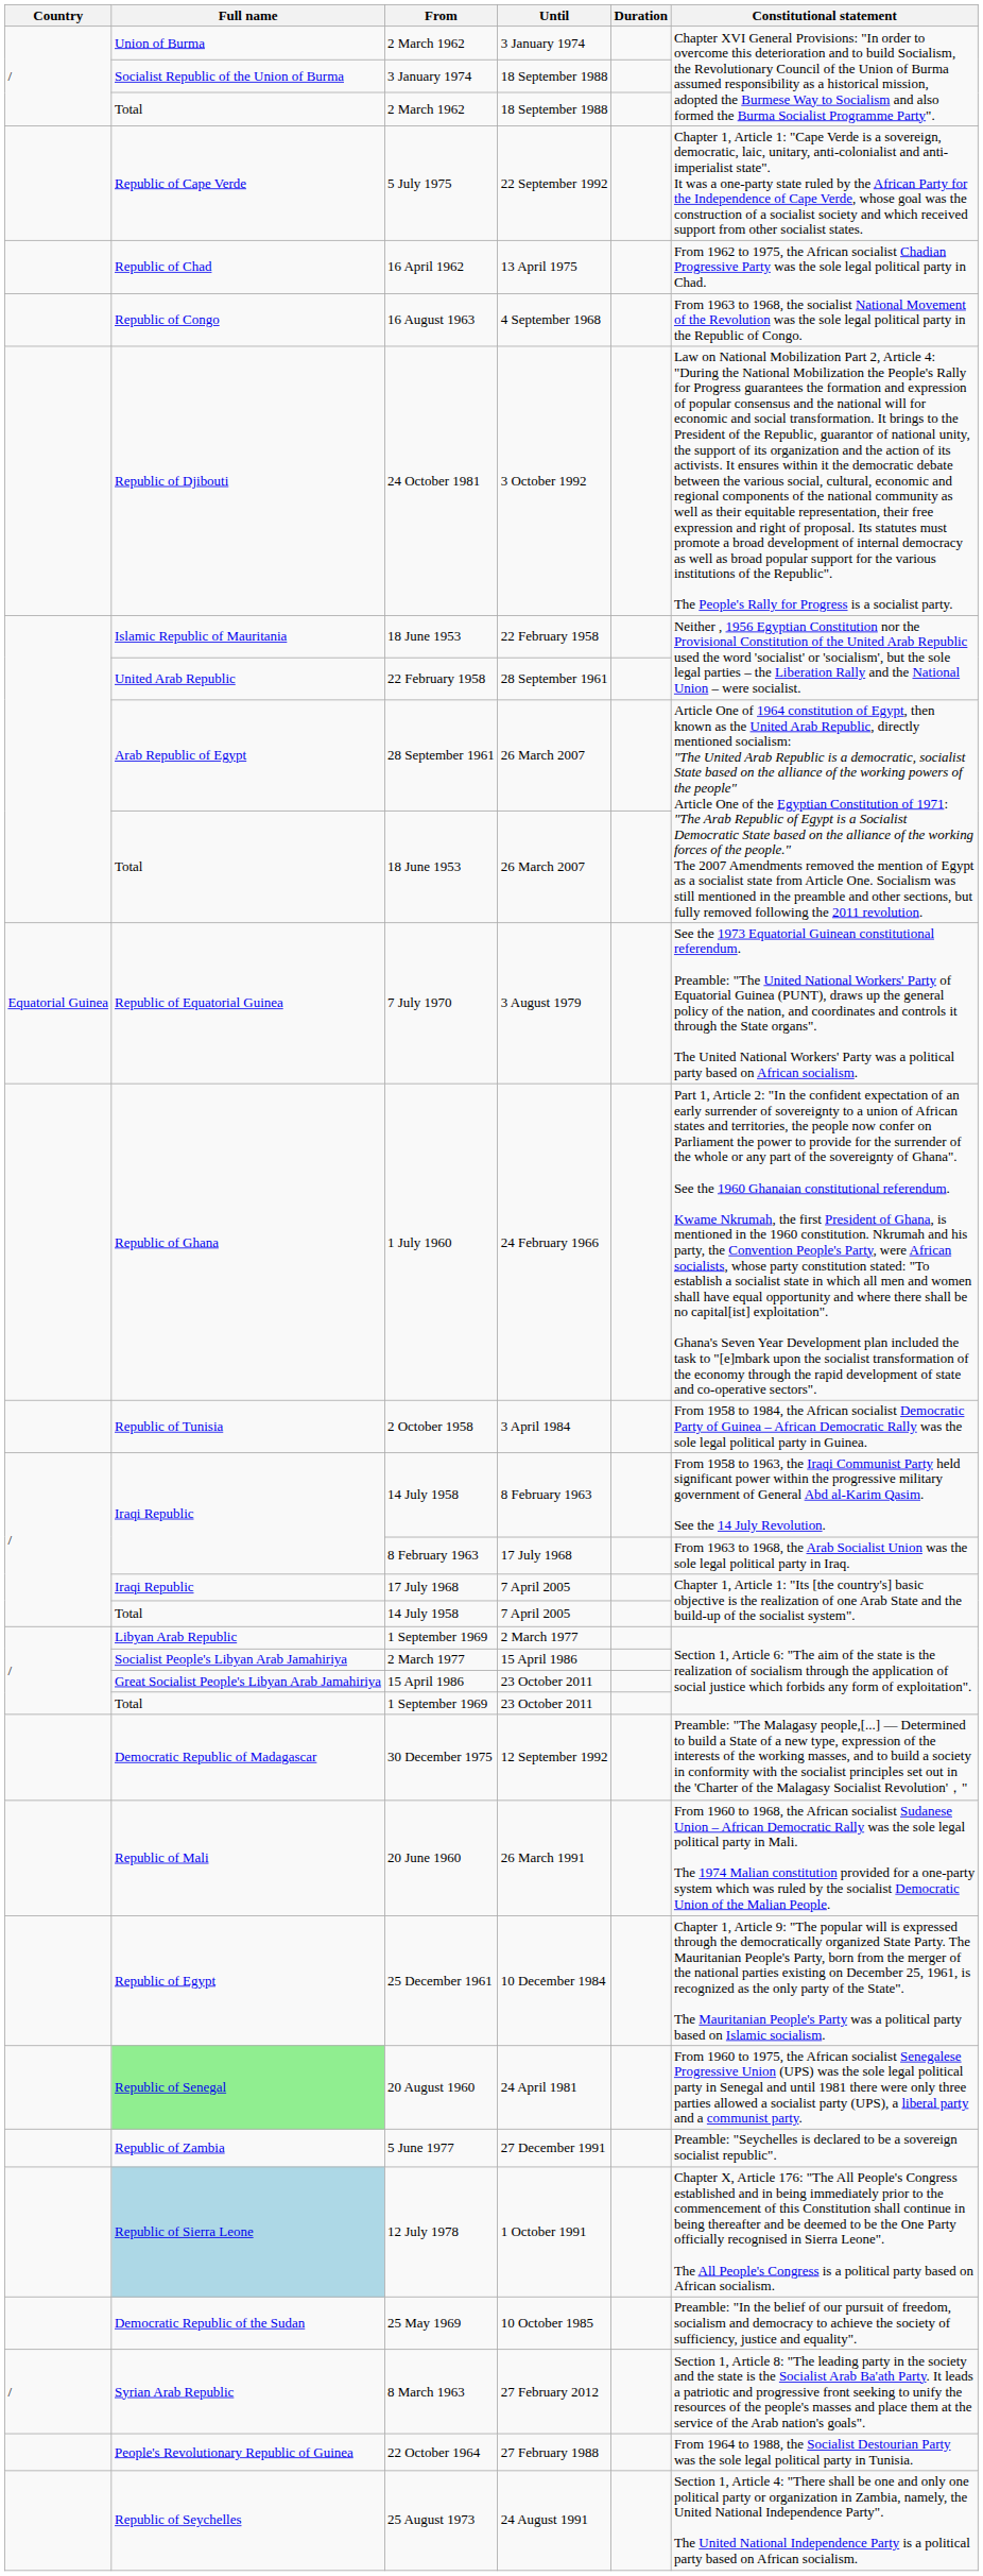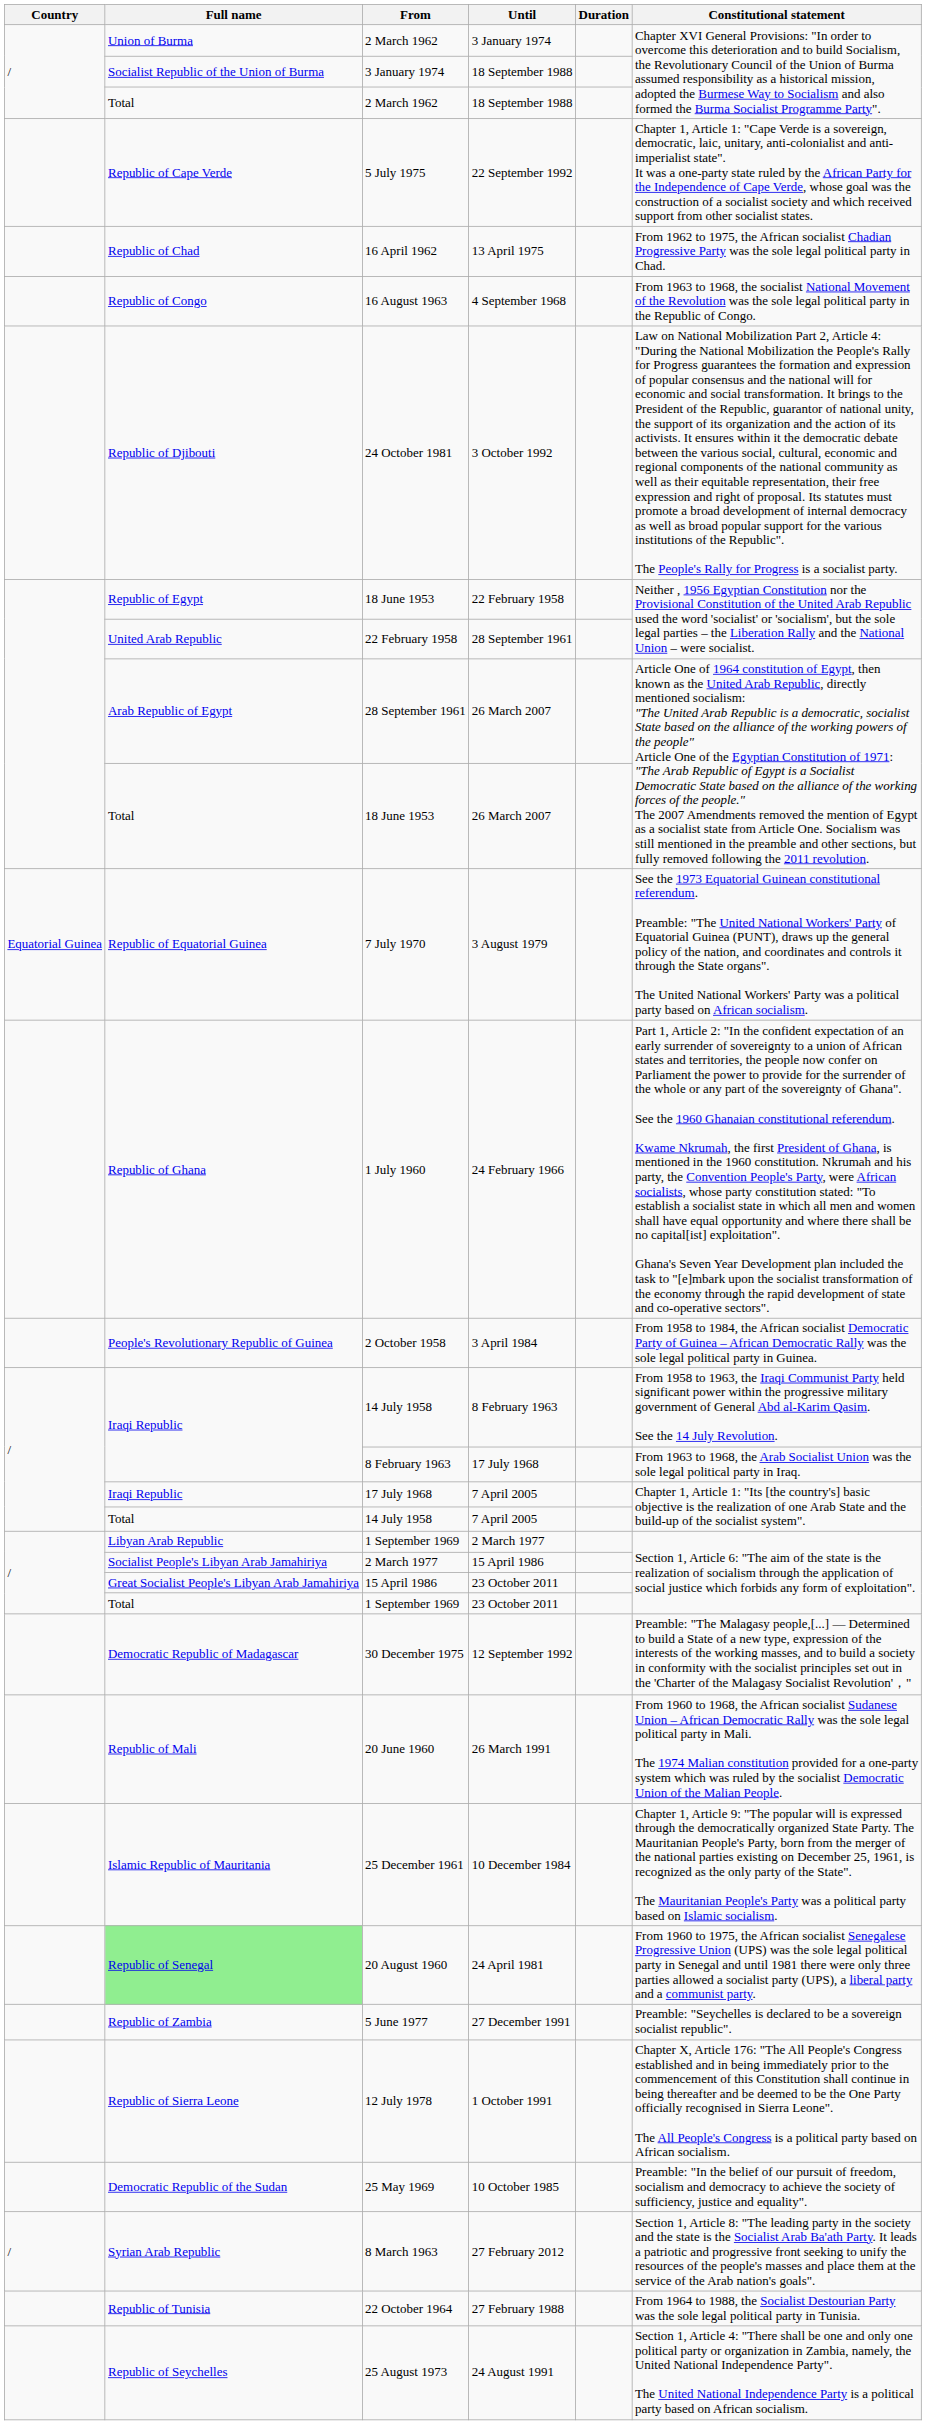18 June 1953 / 22 February 1958 | Full name: Islamic Republic of Mauritania -> Republic of Egypt
2 October 1958 | Full name: Republic of Tunisia -> People's Revolutionary Republic of Guinea
25 December 1961 | Full name: Republic of Egypt -> Islamic Republic of Mauritania
12 July 1978 | Full name: lightblue background -> no background
22 October 1964 | Full name: People's Revolutionary Republic of Guinea -> Republic of Tunisia
